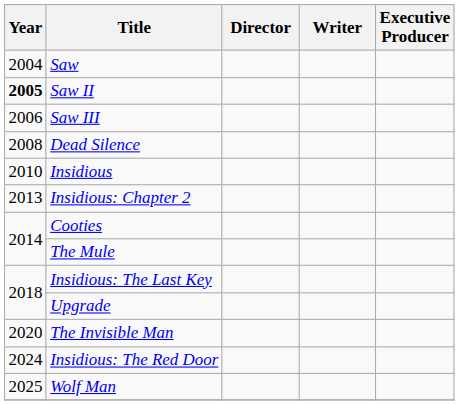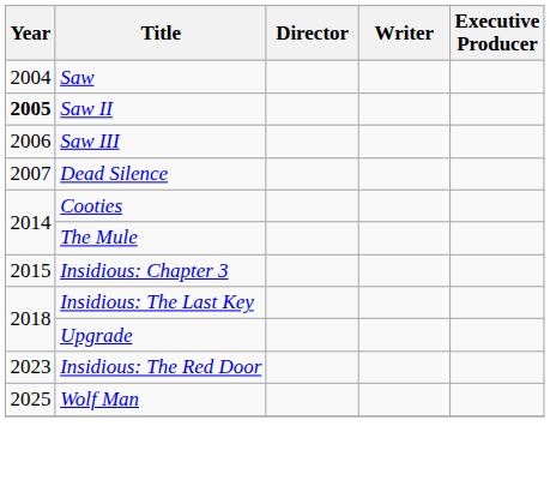Dead Silence | Year: 2008 -> 2007
- row: 2010 | Insidious
- row: 2013 | Insidious: Chapter 2
+ row: 2015 | Insidious: Chapter 3
- row: 2020 | The Invisible Man
Insidious: The Red Door | Year: 2024 -> 2023
